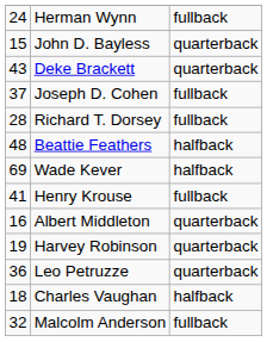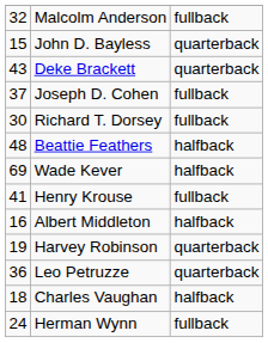rows swapped: Malcolm Anderson <-> Herman Wynn
Richard T. Dorsey | column 1: 28 -> 30
Albert Middleton | column 3: quarterback -> halfback
